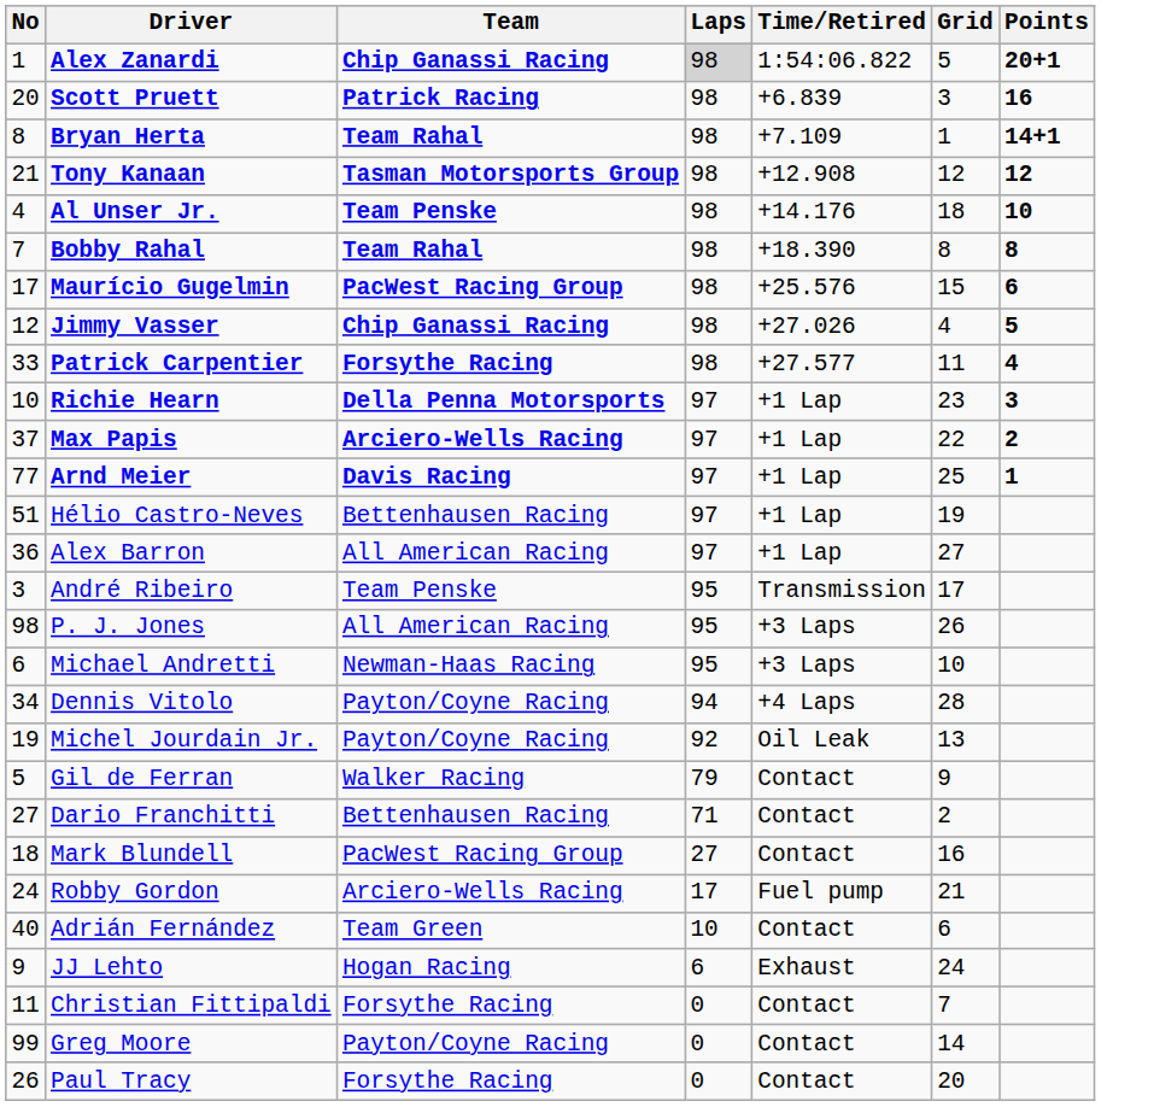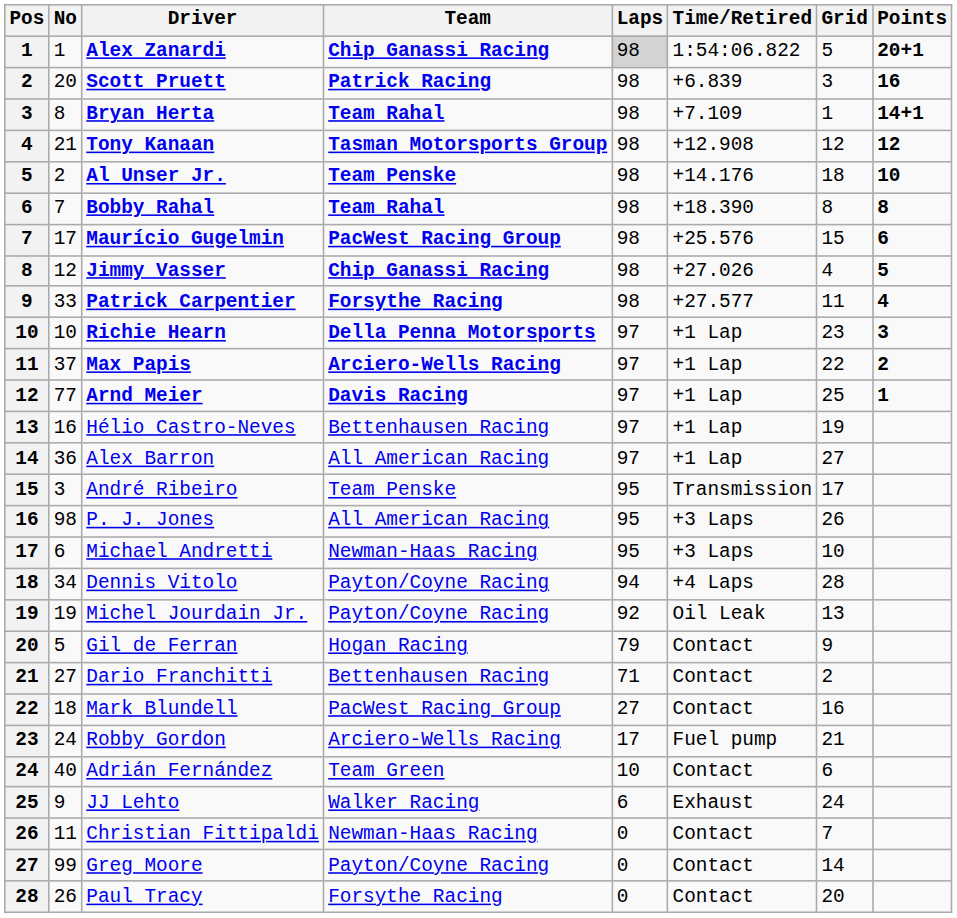+ column: Pos | 1 | 2 | 3 | 4 | 5 | 6 | 7 | 8 | 9 | 10 | 11 | 12 | 13 | 14 | 15 | 16 | 17 | 18 | 19 | 20 | 21 | 22 | 23 | 24 | 25 | 26 | 27 | 28
Al Unser Jr. | No: 4 -> 2
Hélio Castro-Neves | No: 51 -> 16
Gil de Ferran | Team: Walker Racing -> Hogan Racing
JJ Lehto | Team: Hogan Racing -> Walker Racing
Christian Fittipaldi | Team: Forsythe Racing -> Newman-Haas Racing
